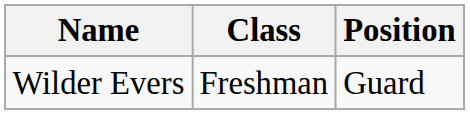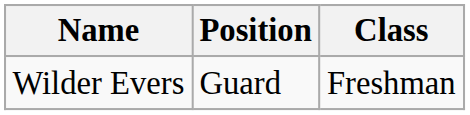columns swapped: Position <-> Class
